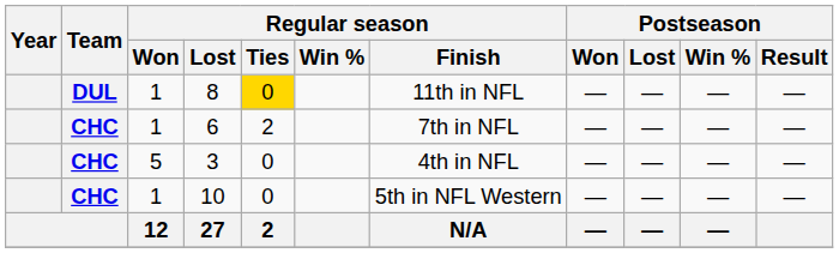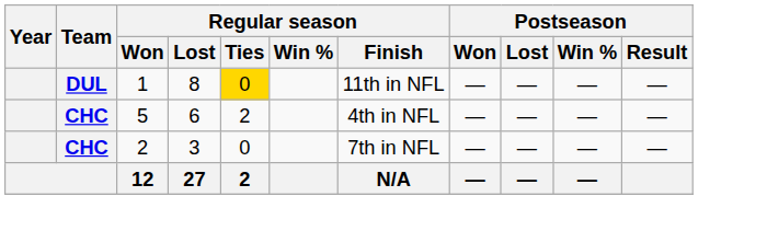6 | Regular season / Won: 1 -> 5
6 | Regular season / Finish: 7th in NFL -> 4th in NFL
3 | Regular season / Won: 5 -> 2
3 | Regular season / Finish: 4th in NFL -> 7th in NFL
- row: CHC | 1 | 10 | 0 | 5th in NFL Western | — | — | — | —
